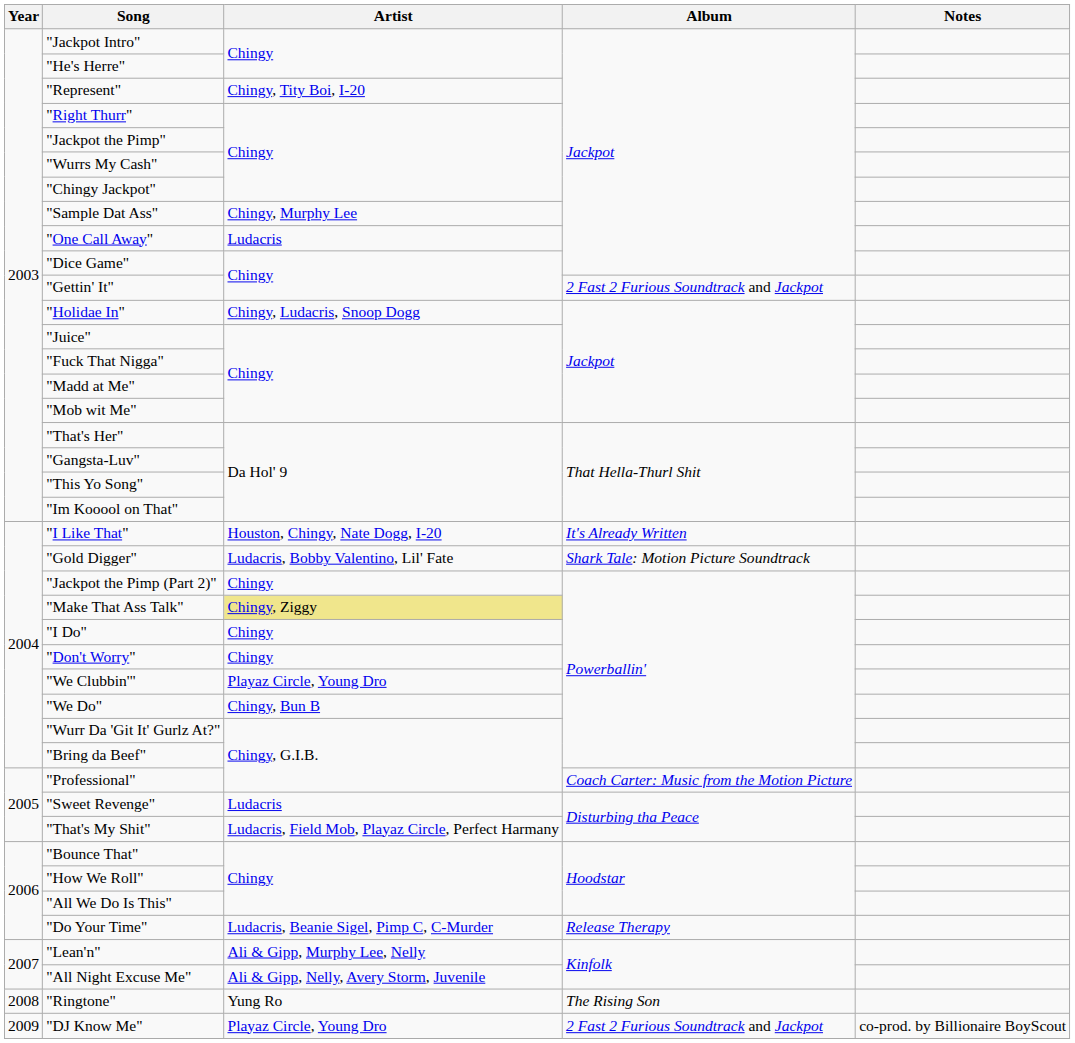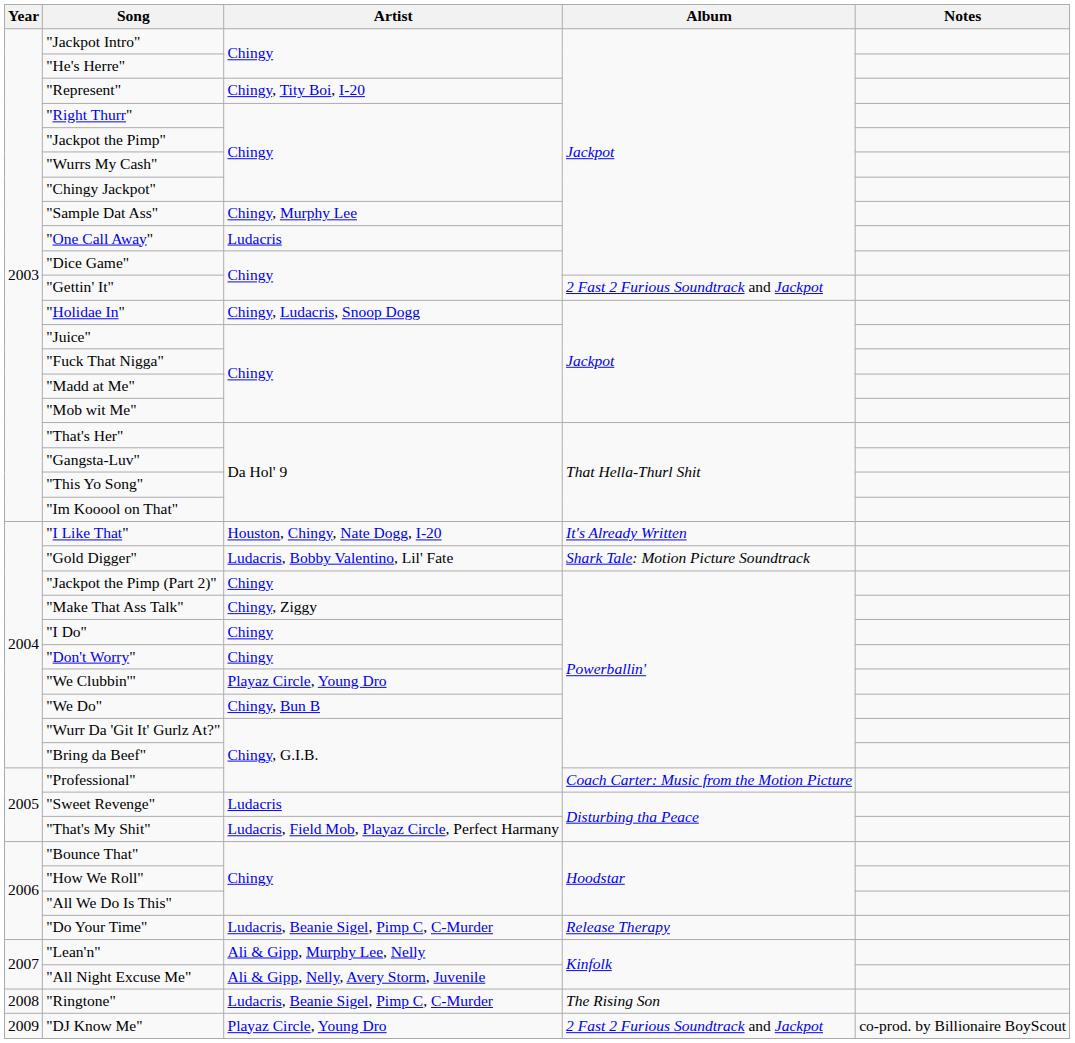"Make That Ass Talk" | Artist: khaki background -> no background
"Ringtone" | Artist: Yung Ro -> Ludacris, Beanie Sigel, Pimp C, C-Murder
